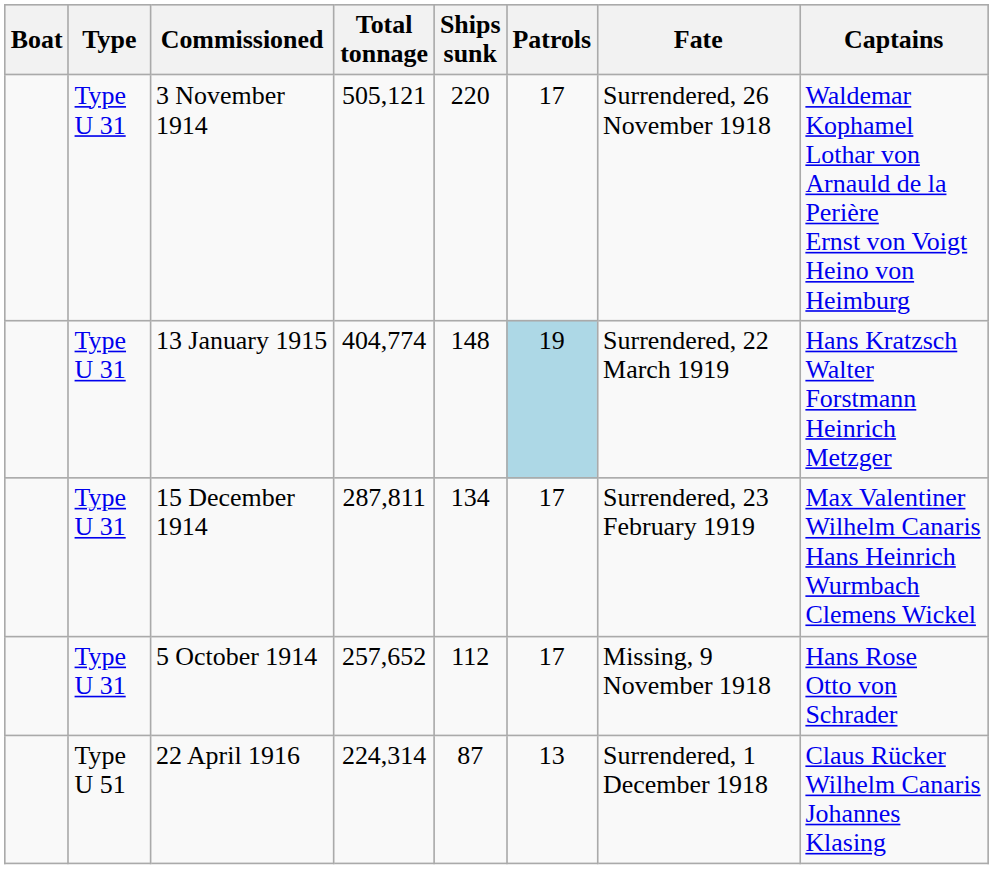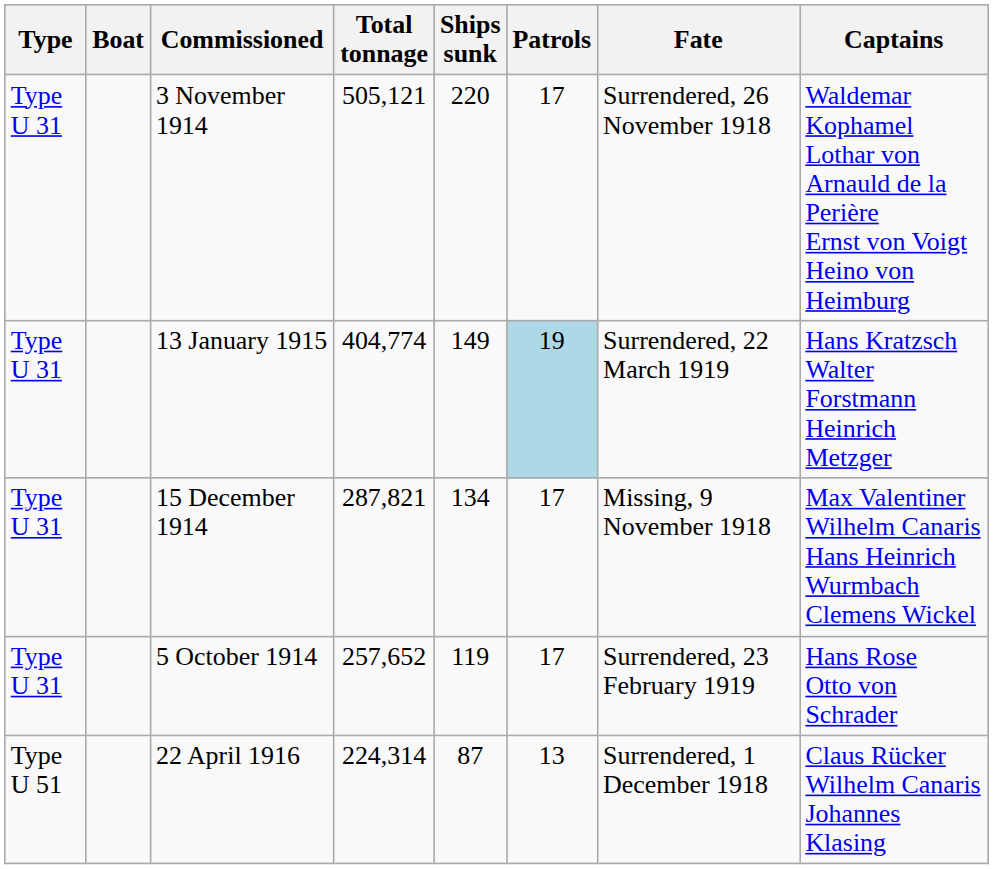columns swapped: Boat <-> Type
13 January 1915 | Ships sunk: 148 -> 149
15 December 1914 | Total tonnage: 287,811 -> 287,821
15 December 1914 | Fate: Surrendered, 23 February 1919 -> Missing, 9 November 1918
5 October 1914 | Ships sunk: 112 -> 119
5 October 1914 | Fate: Missing, 9 November 1918 -> Surrendered, 23 February 1919
